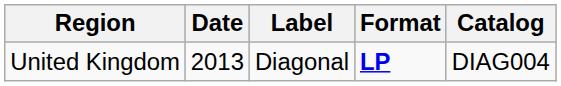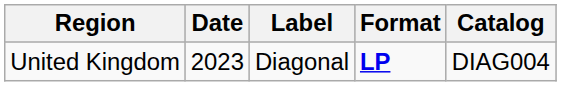United Kingdom | Date: 2013 -> 2023
